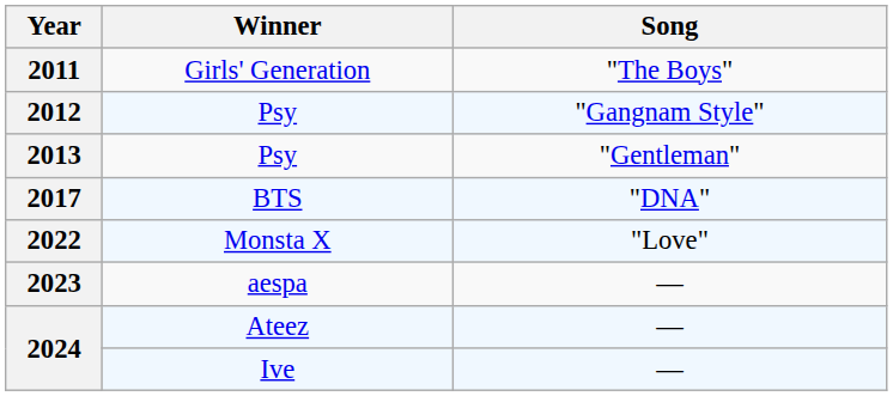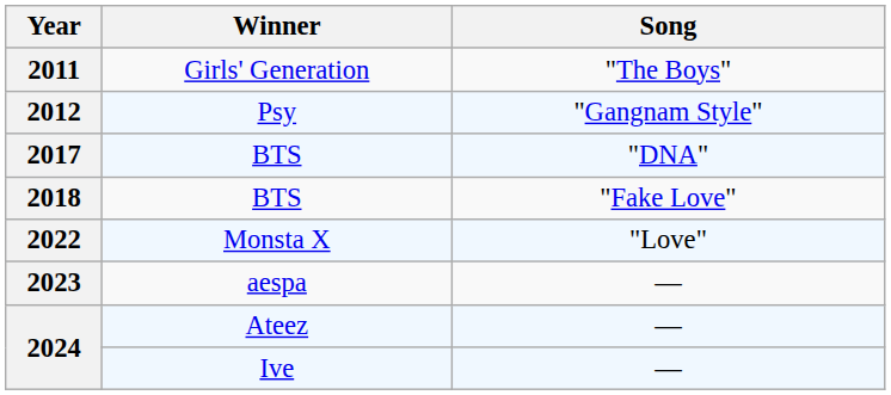- row: 2013 | Psy | "Gentleman"
+ row: 2018 | BTS | "Fake Love"
